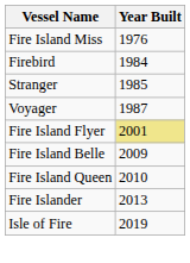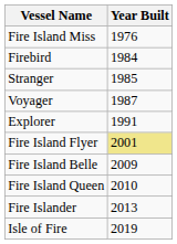+ row: Explorer | 1991
